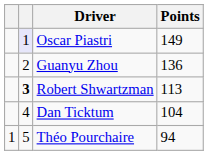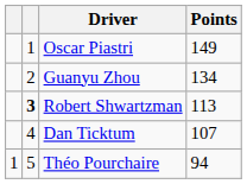Oscar Piastri | column 2: lavender background -> no background
Guanyu Zhou | Points: 136 -> 134
Dan Ticktum | Points: 104 -> 107
